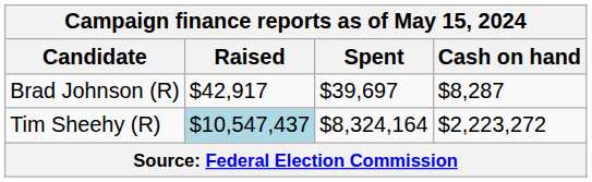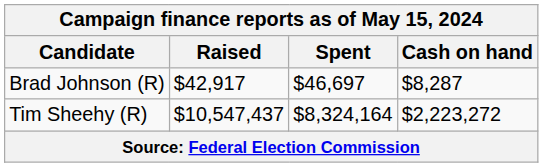Brad Johnson (R) | Spent: $39,697 -> $46,697
Tim Sheehy (R) | Raised: lightblue background -> no background
